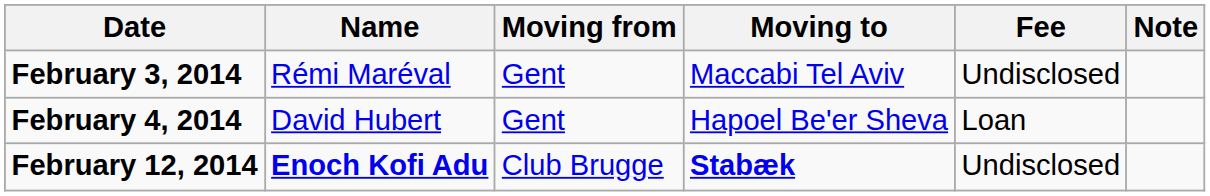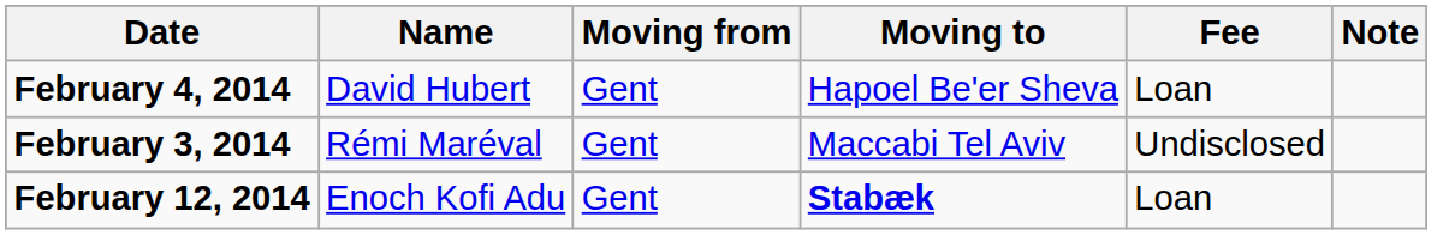rows swapped: February 3, 2014 <-> February 4, 2014
February 12, 2014 | Name: bold -> normal
February 12, 2014 | Moving from: Club Brugge -> Gent
February 12, 2014 | Fee: Undisclosed -> Loan
